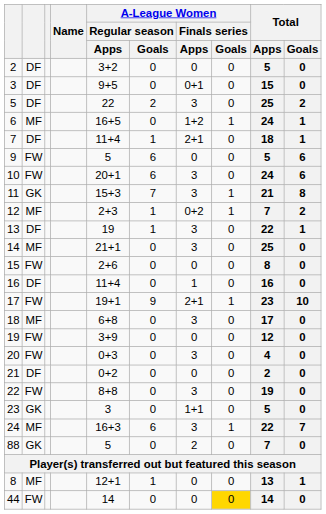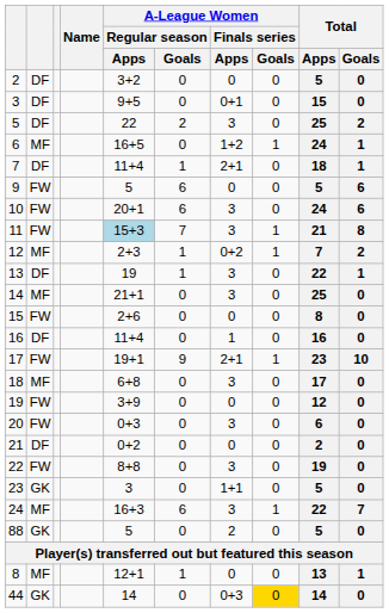11 | column 2: GK -> FW
11 | A-League Women / Regular season / Apps: no background -> lightblue background
20 | Total / Apps: 4 -> 6
88 | Total / Apps: 7 -> 5
44 | column 2: FW -> GK
44 | A-League Women / Finals series / Apps: 0 -> 0+3
